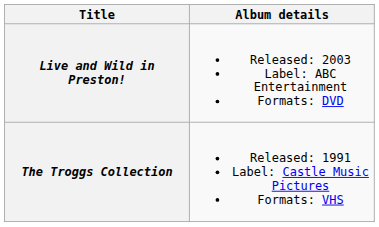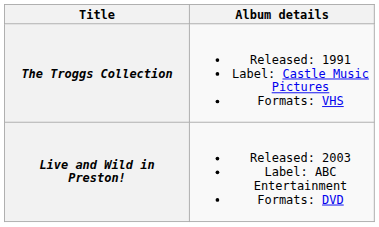rows swapped: The Troggs Collection <-> Live and Wild in Preston!
